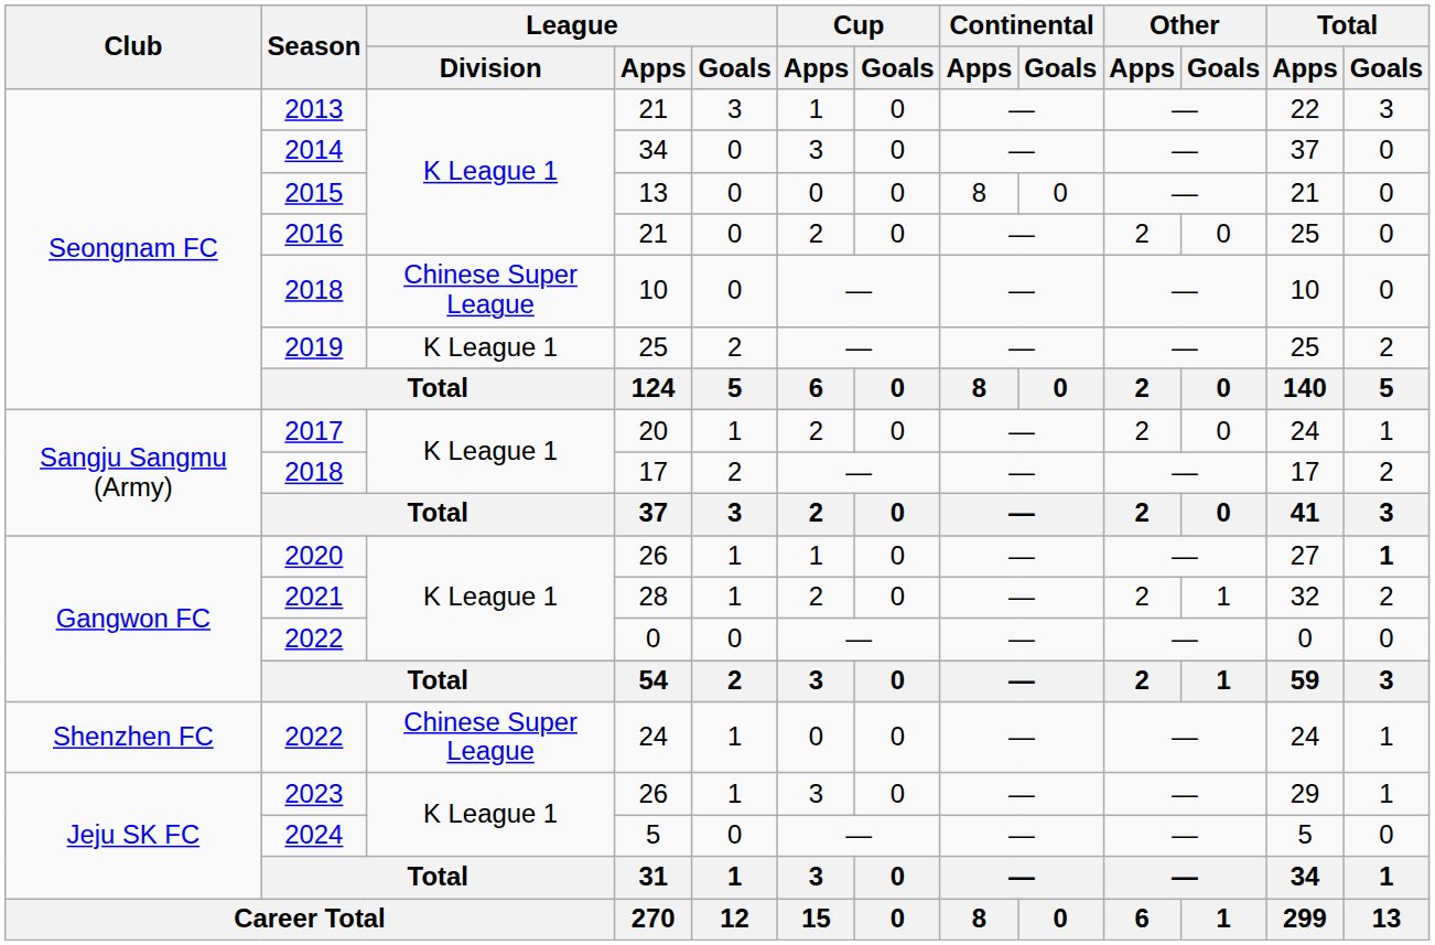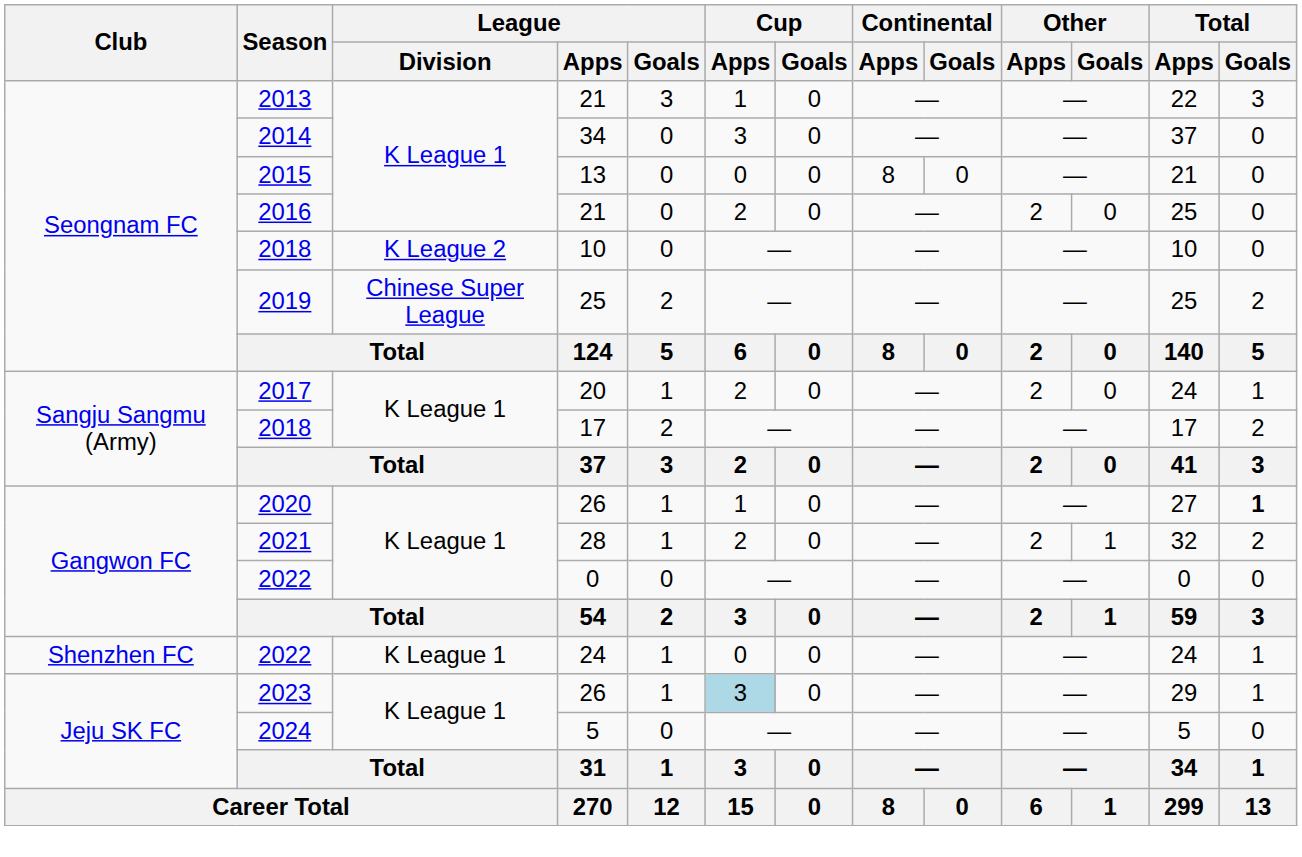2018 / 10 | League / Division: Chinese Super League -> K League 2
2019 | League / Division: K League 1 -> Chinese Super League
2022 / 24 | League / Division: Chinese Super League -> K League 1
2023 | Cup / Apps: no background -> lightblue background
